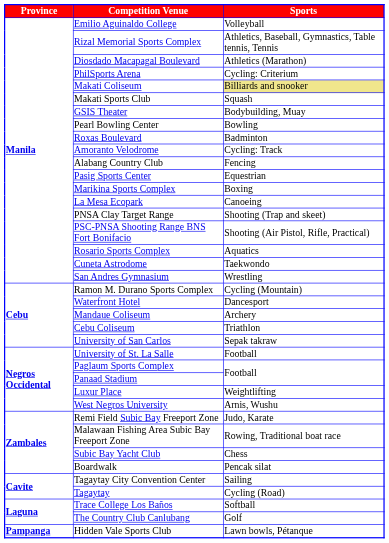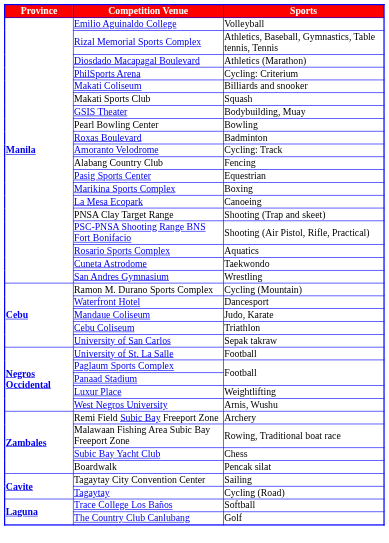Makati Coliseum | column 3: khaki background -> no background
Mandaue Coliseum | column 3: Archery -> Judo, Karate
Remi Field Subic Bay Freeport Zone | column 3: Judo, Karate -> Archery
- row: Pampanga | Hidden Vale Sports Club | Lawn bowls, Pétanque
